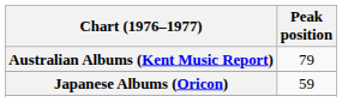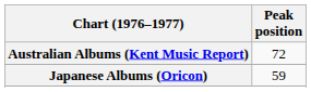Australian Albums (Kent Music Report) | Peak position: 79 -> 72
